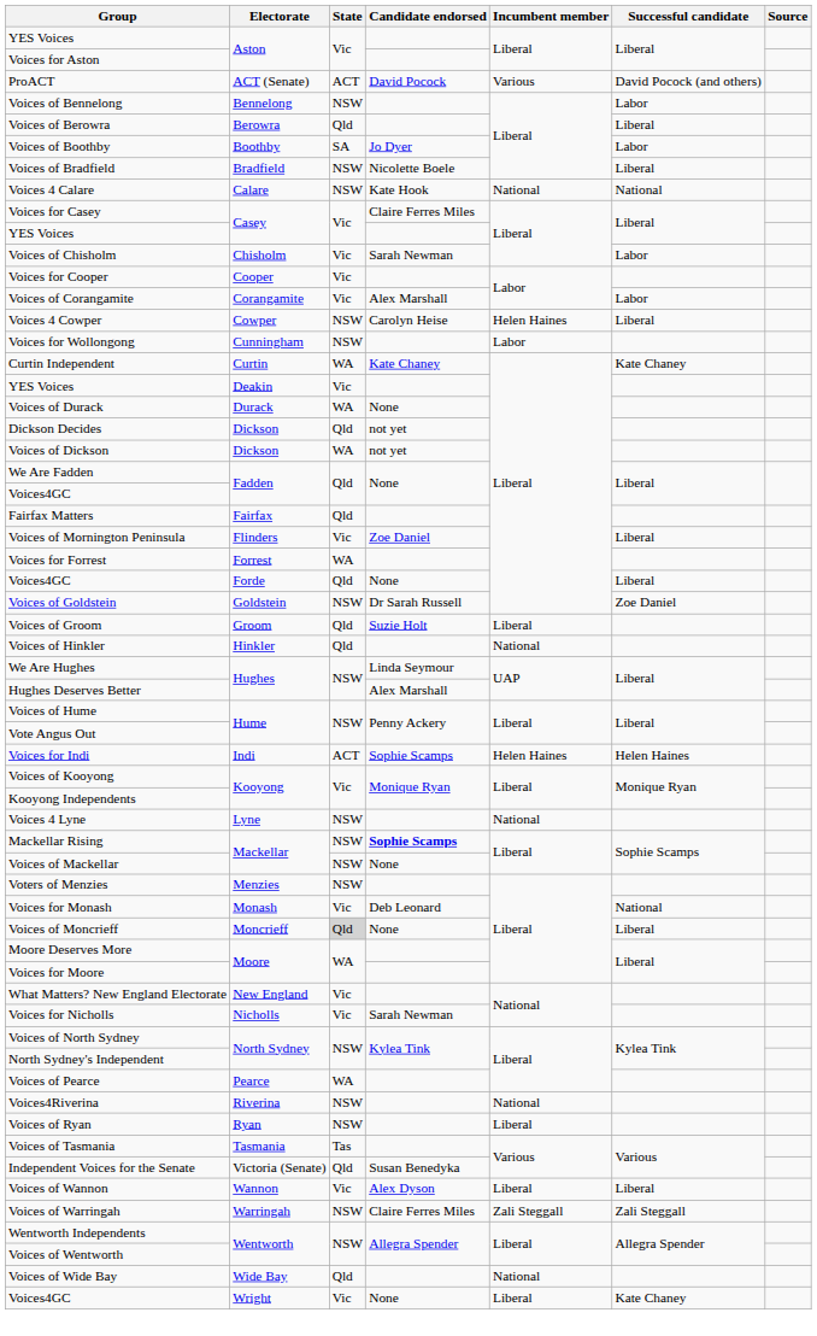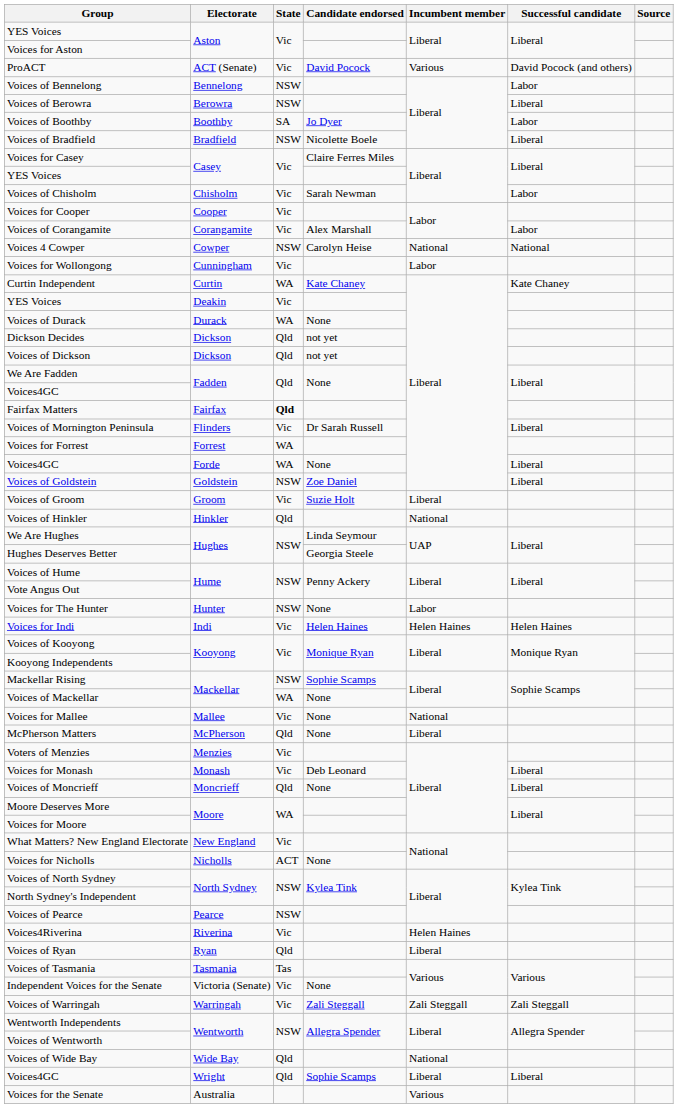ProACT | State: ACT -> Vic
Voices of Berowra | State: Qld -> NSW
- row: Voices 4 Calare | Calare | NSW | Kate Hook | National | National
Voices 4 Cowper | Incumbent member: Helen Haines -> National
Voices 4 Cowper | Successful candidate: Liberal -> National
Voices for Wollongong | State: NSW -> Vic
Voices of Dickson | State: WA -> Qld
Fairfax Matters | State: normal -> bold
Voices of Mornington Peninsula | Candidate endorsed: Zoe Daniel -> Dr Sarah Russell
Voices4GC / Forde | State: Qld -> WA
Voices of Goldstein | Candidate endorsed: Dr Sarah Russell -> Zoe Daniel
Voices of Goldstein | Successful candidate: Zoe Daniel -> Liberal
Voices of Groom | State: Qld -> Vic
Hughes Deserves Better | Candidate endorsed: Alex Marshall -> Georgia Steele
+ row: Voices for The Hunter | Hunter | NSW | None | Labor
Voices for Indi | State: ACT -> Vic
Voices for Indi | Candidate endorsed: Sophie Scamps -> Helen Haines
- row: Voices 4 Lyne | Lyne | NSW | National
Mackellar Rising | Candidate endorsed: bold -> normal
Voices of Mackellar | State: NSW -> WA
+ row: Voices for Mallee | Mallee | Vic | None | National
+ row: McPherson Matters | McPherson | Qld | None | Liberal
Voters of Menzies | State: NSW -> Vic
Voices for Monash | Successful candidate: National -> Liberal
Voices of Moncrieff | State: lightgrey background -> no background
Voices for Nicholls | State: Vic -> ACT
Voices for Nicholls | Candidate endorsed: Sarah Newman -> None
Voices of Pearce | State: WA -> NSW
Voices4Riverina | State: NSW -> Vic
Voices4Riverina | Incumbent member: National -> Helen Haines
Voices of Ryan | State: NSW -> Qld
Independent Voices for the Senate | State: Qld -> Vic
Independent Voices for the Senate | Candidate endorsed: Susan Benedyka -> None
- row: Voices of Wannon | Wannon | Vic | Alex Dyson | Liberal | Liberal
Voices of Warringah | State: NSW -> Vic
Voices of Warringah | Candidate endorsed: Claire Ferres Miles -> Zali Steggall
Voices4GC / Wright | State: Vic -> Qld
Voices4GC / Wright | Candidate endorsed: None -> Sophie Scamps
Voices4GC / Wright | Successful candidate: Kate Chaney -> Liberal
+ row: Voices for the Senate | Australia | Various
